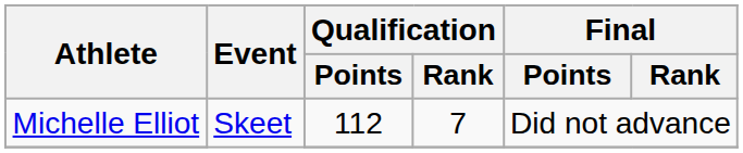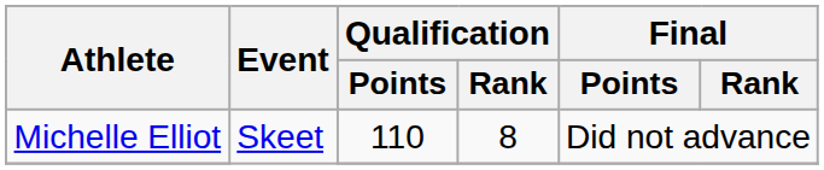Michelle Elliot | Qualification / Points: 112 -> 110
Michelle Elliot | Qualification / Rank: 7 -> 8
